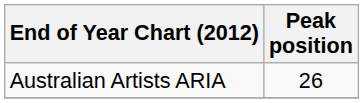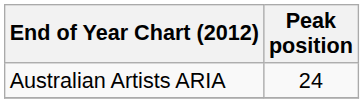Australian Artists ARIA | Peak position: 26 -> 24
